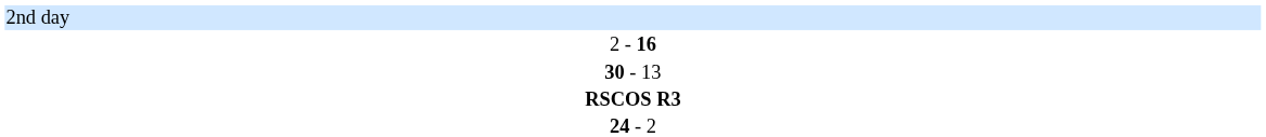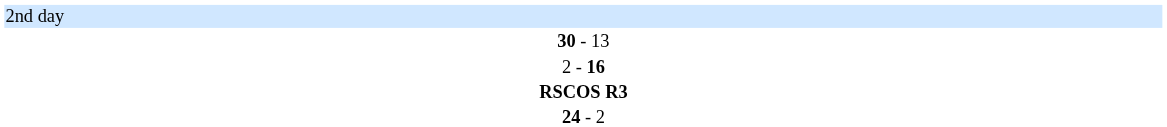rows swapped: 2 - 16 <-> 30 - 13
